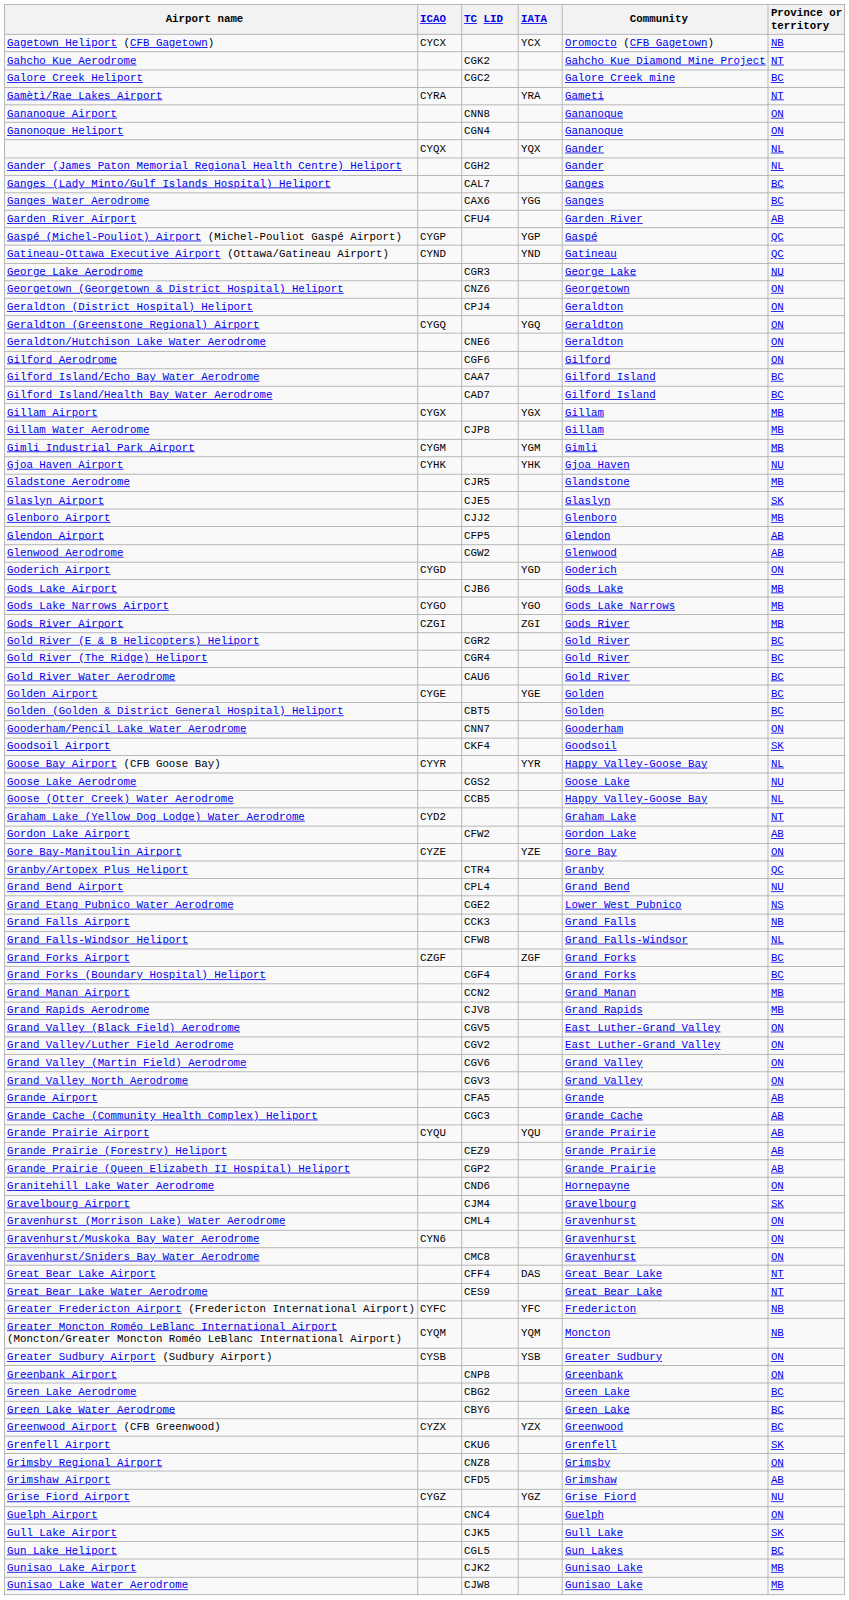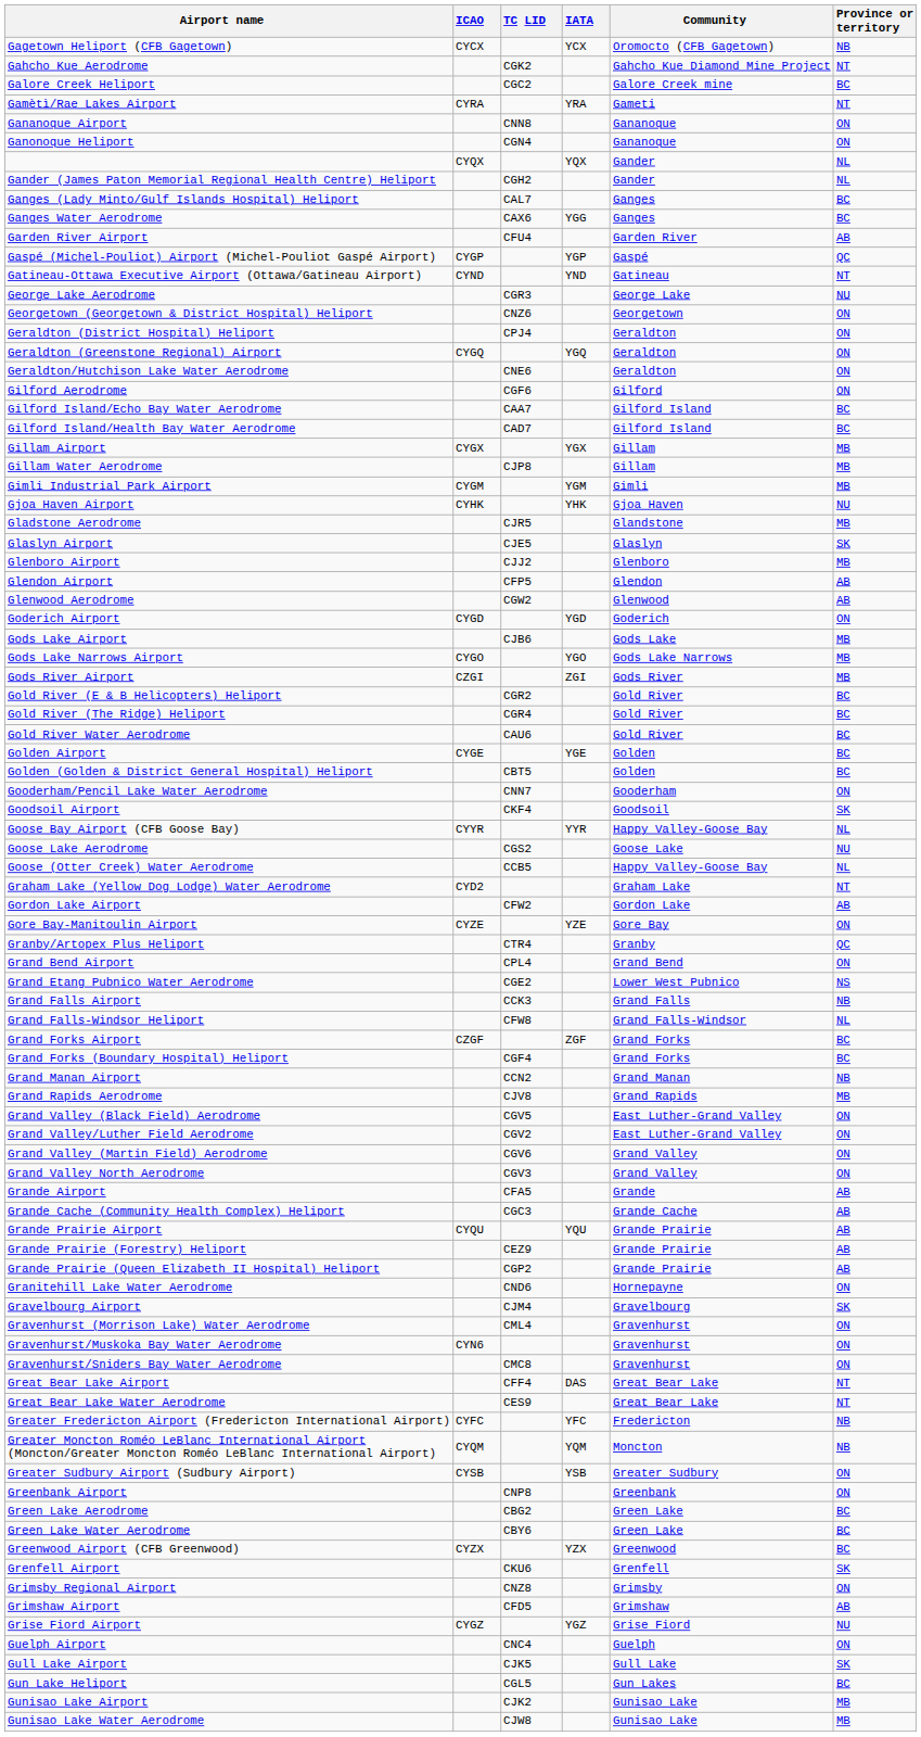Gatineau-Ottawa Executive Airport (Ottawa/Gatineau Airport) | Province or territory: QC -> NT
Grand Bend Airport | Province or territory: NU -> ON
Grand Manan Airport | Province or territory: MB -> NB
